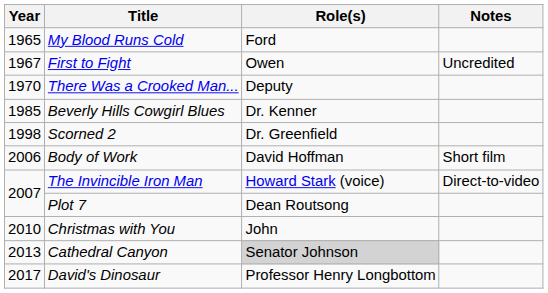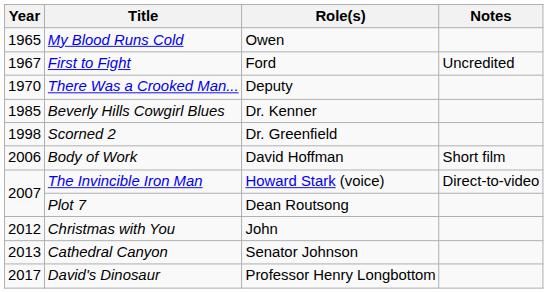My Blood Runs Cold | Role(s): Ford -> Owen
First to Fight | Role(s): Owen -> Ford
Christmas with You | Year: 2010 -> 2012
Cathedral Canyon | Role(s): lightgrey background -> no background
